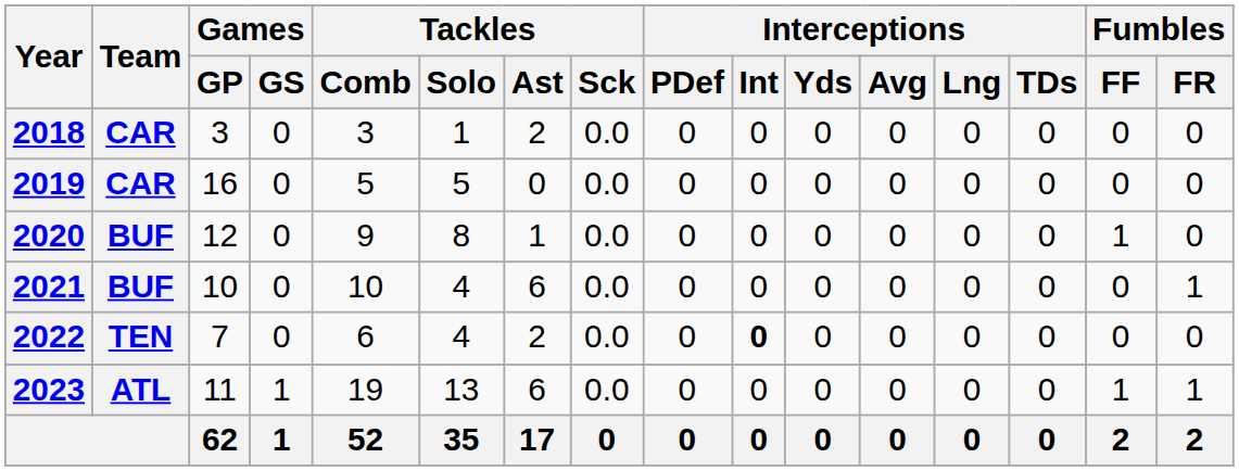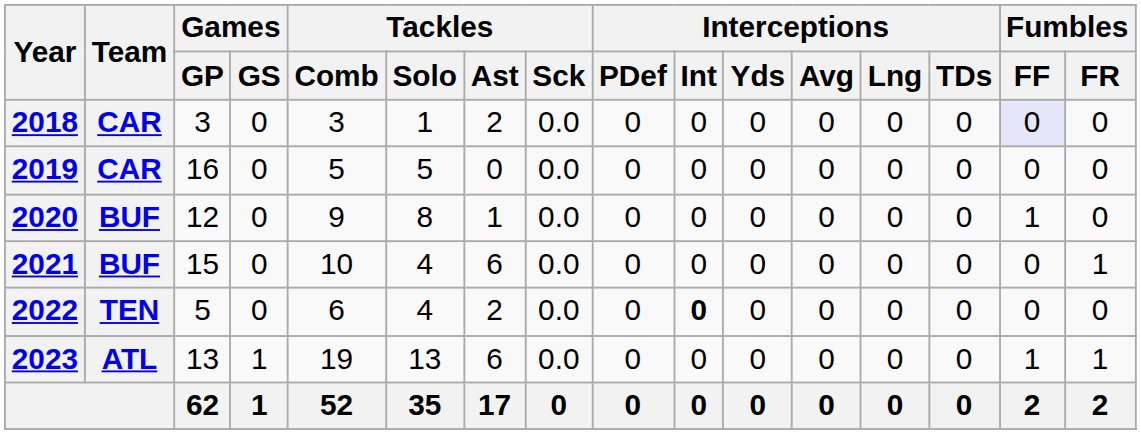2018 | Fumbles / FF: no background -> lavender background
2021 | Games / GP: 10 -> 15
2022 | Games / GP: 7 -> 5
2023 | Games / GP: 11 -> 13
